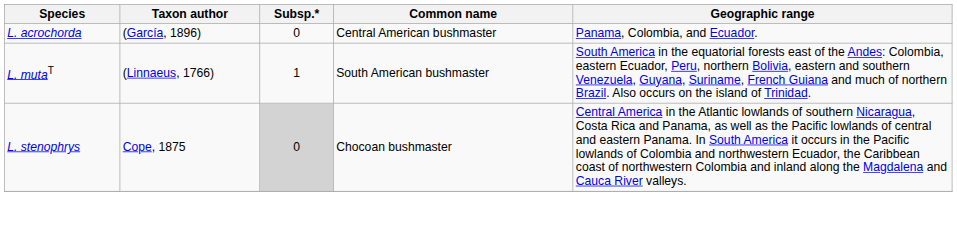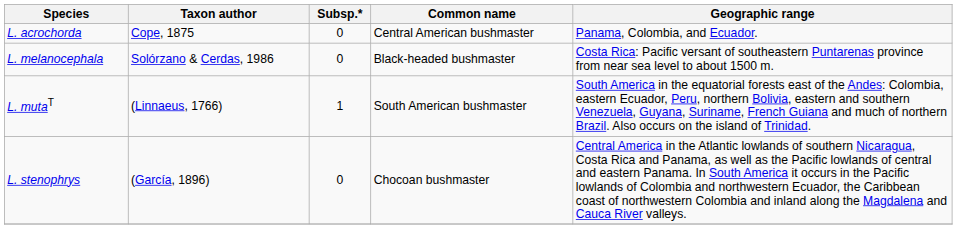L. acrochorda | Taxon author: (García, 1896) -> Cope, 1875
+ row: L. melanocephala | Solórzano & Cerdas, 1986 | 0 | Black-headed bushmaster | Costa Rica: Pacific versant of southeastern Puntarenas province from near sea level to about 1500 m.
L. stenophrys | Taxon author: Cope, 1875 -> (García, 1896)
L. stenophrys | Subsp.*: lightgrey background -> no background
